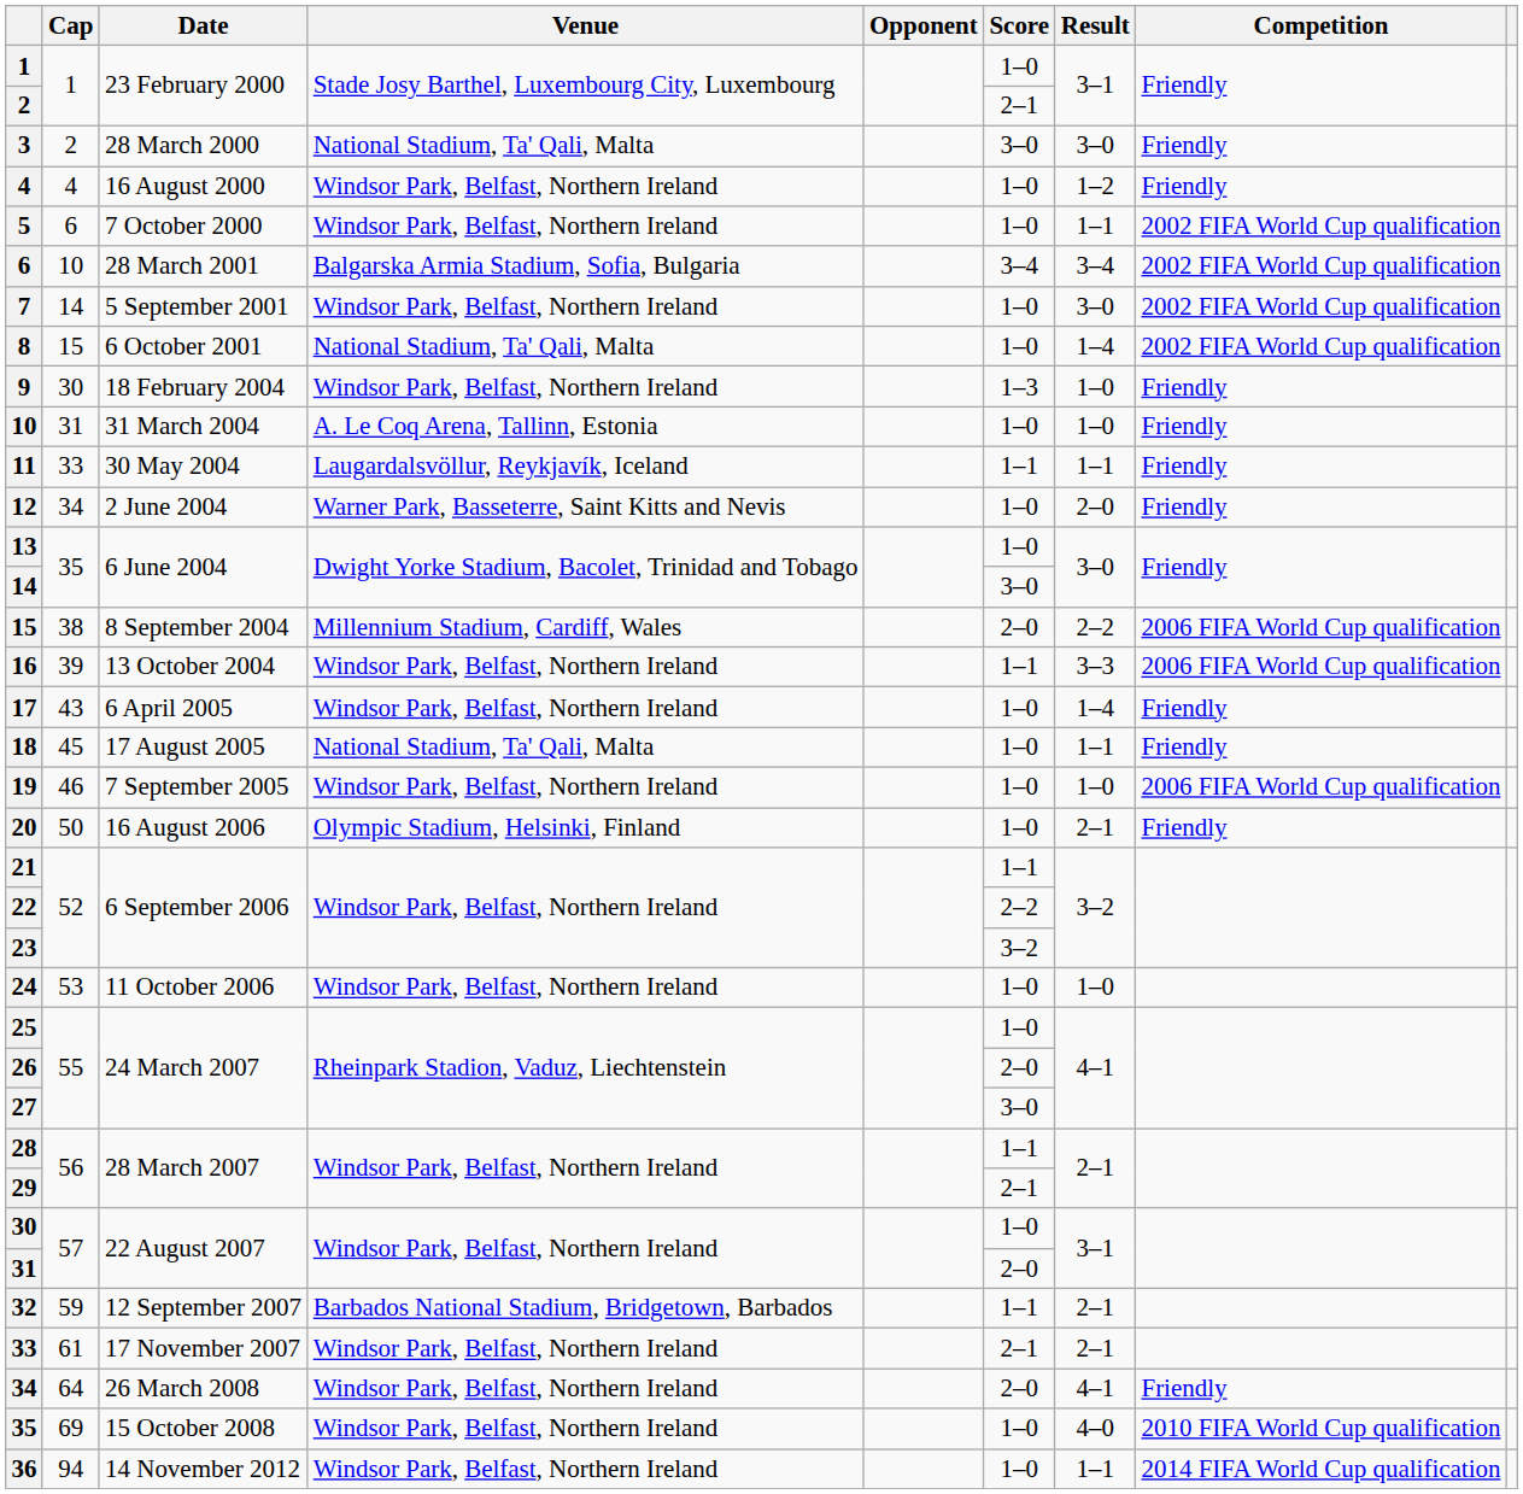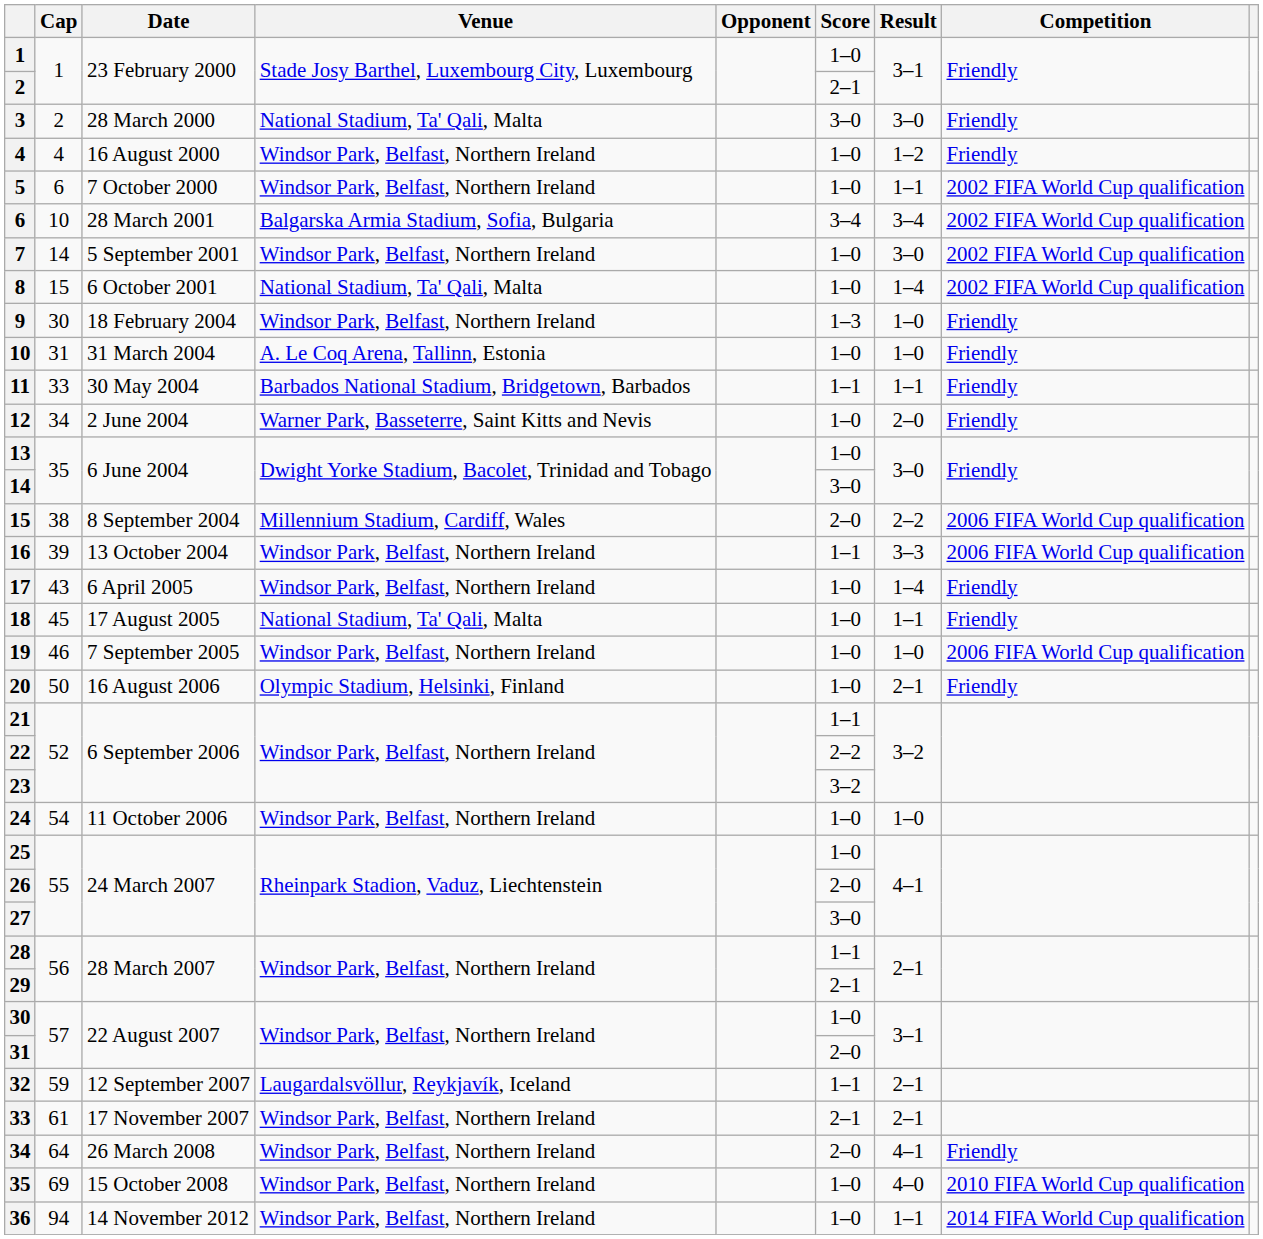11 | Venue: Laugardalsvöllur, Reykjavík, Iceland -> Barbados National Stadium, Bridgetown, Barbados
24 | Cap: 53 -> 54
32 | Venue: Barbados National Stadium, Bridgetown, Barbados -> Laugardalsvöllur, Reykjavík, Iceland
